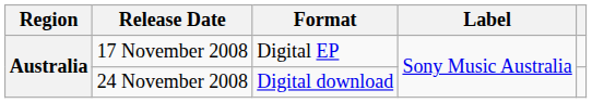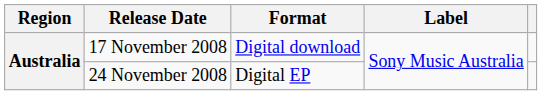17 November 2008 | Format: Digital EP -> Digital download
24 November 2008 | Format: Digital download -> Digital EP
